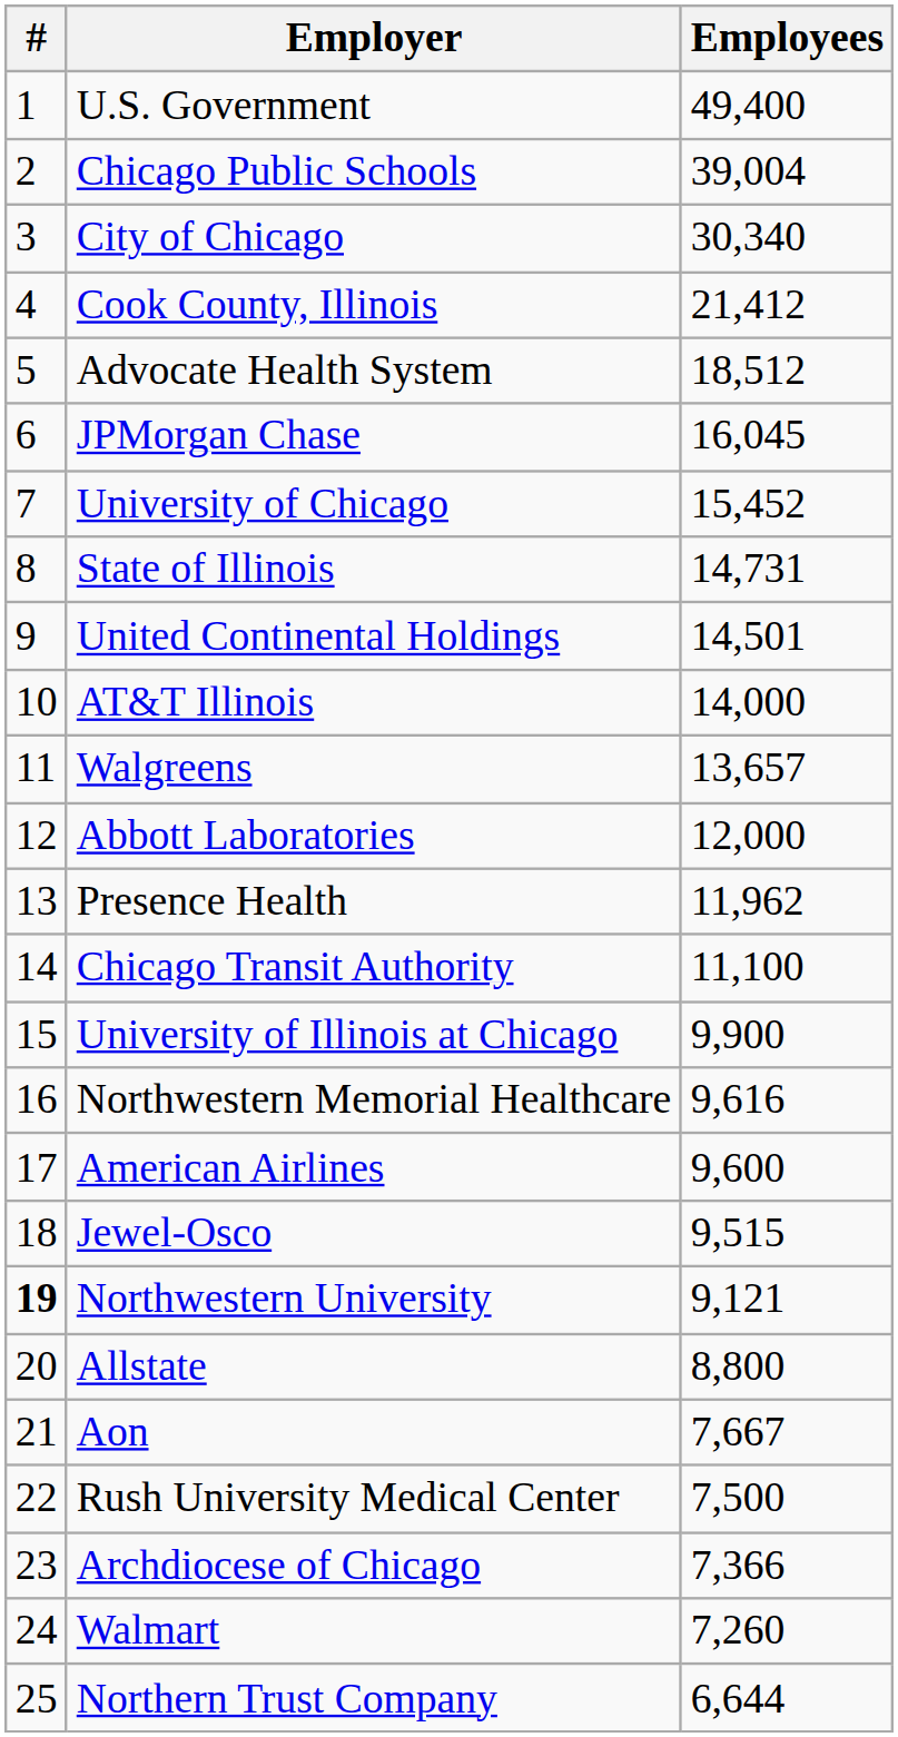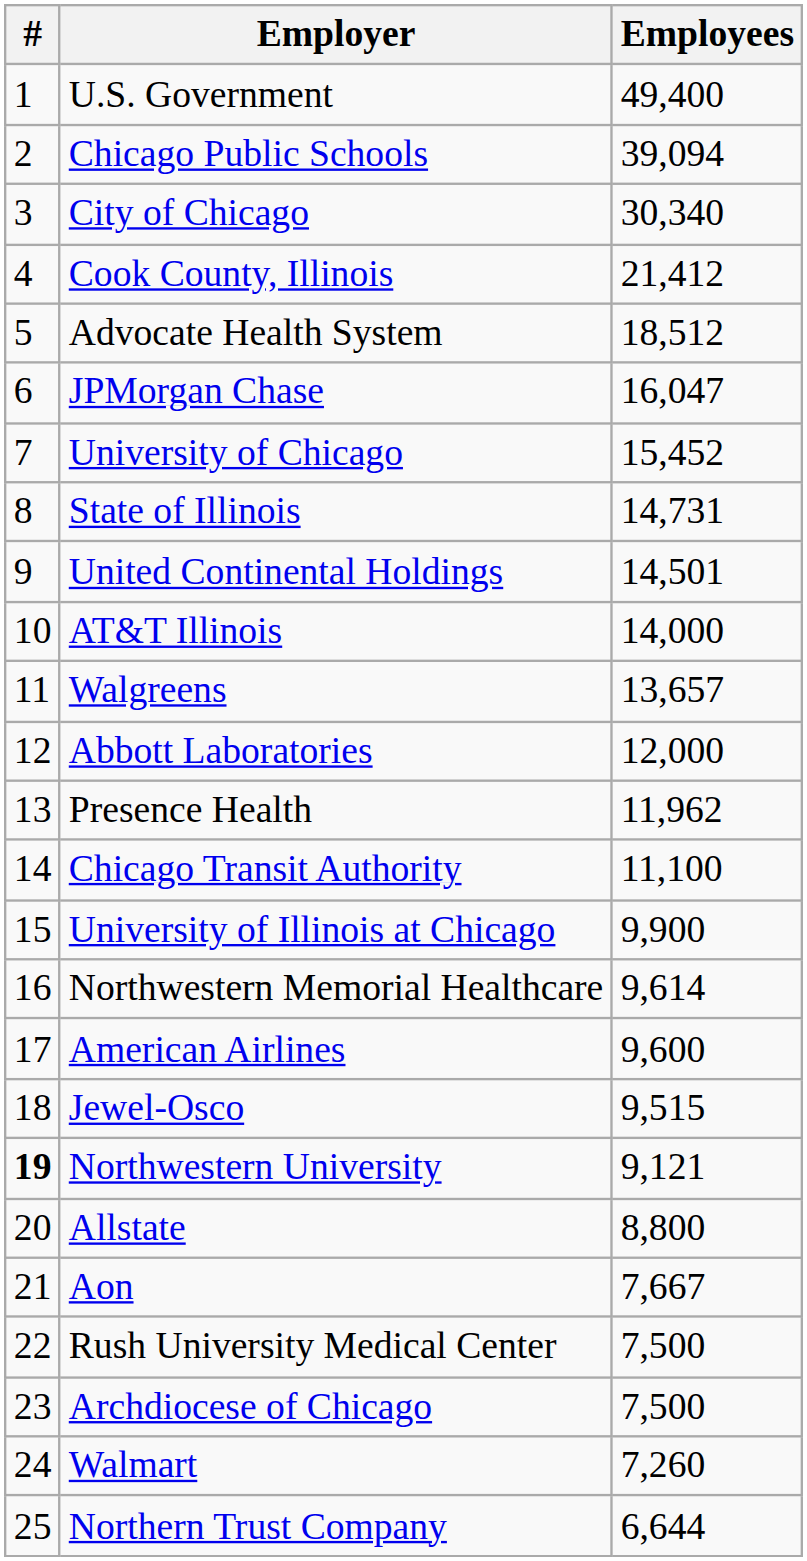Chicago Public Schools | Employees: 39,004 -> 39,094
JPMorgan Chase | Employees: 16,045 -> 16,047
Northwestern Memorial Healthcare | Employees: 9,616 -> 9,614
Archdiocese of Chicago | Employees: 7,366 -> 7,500
